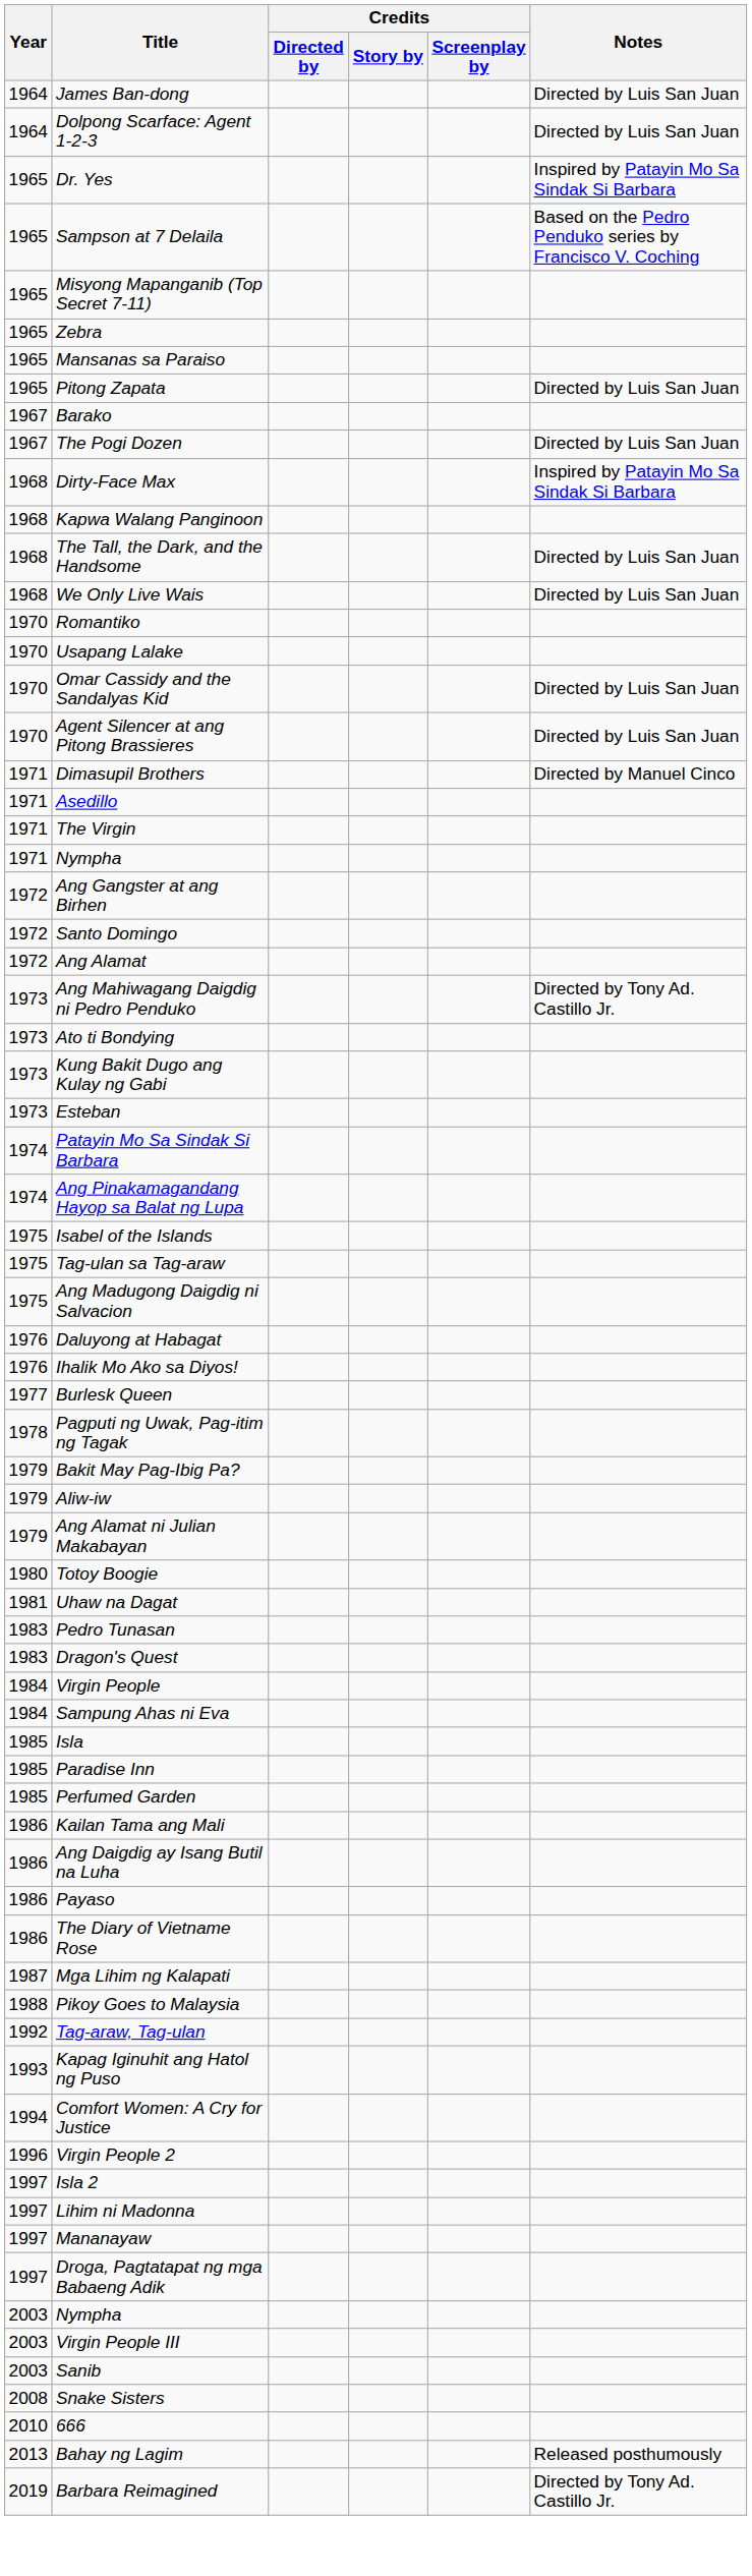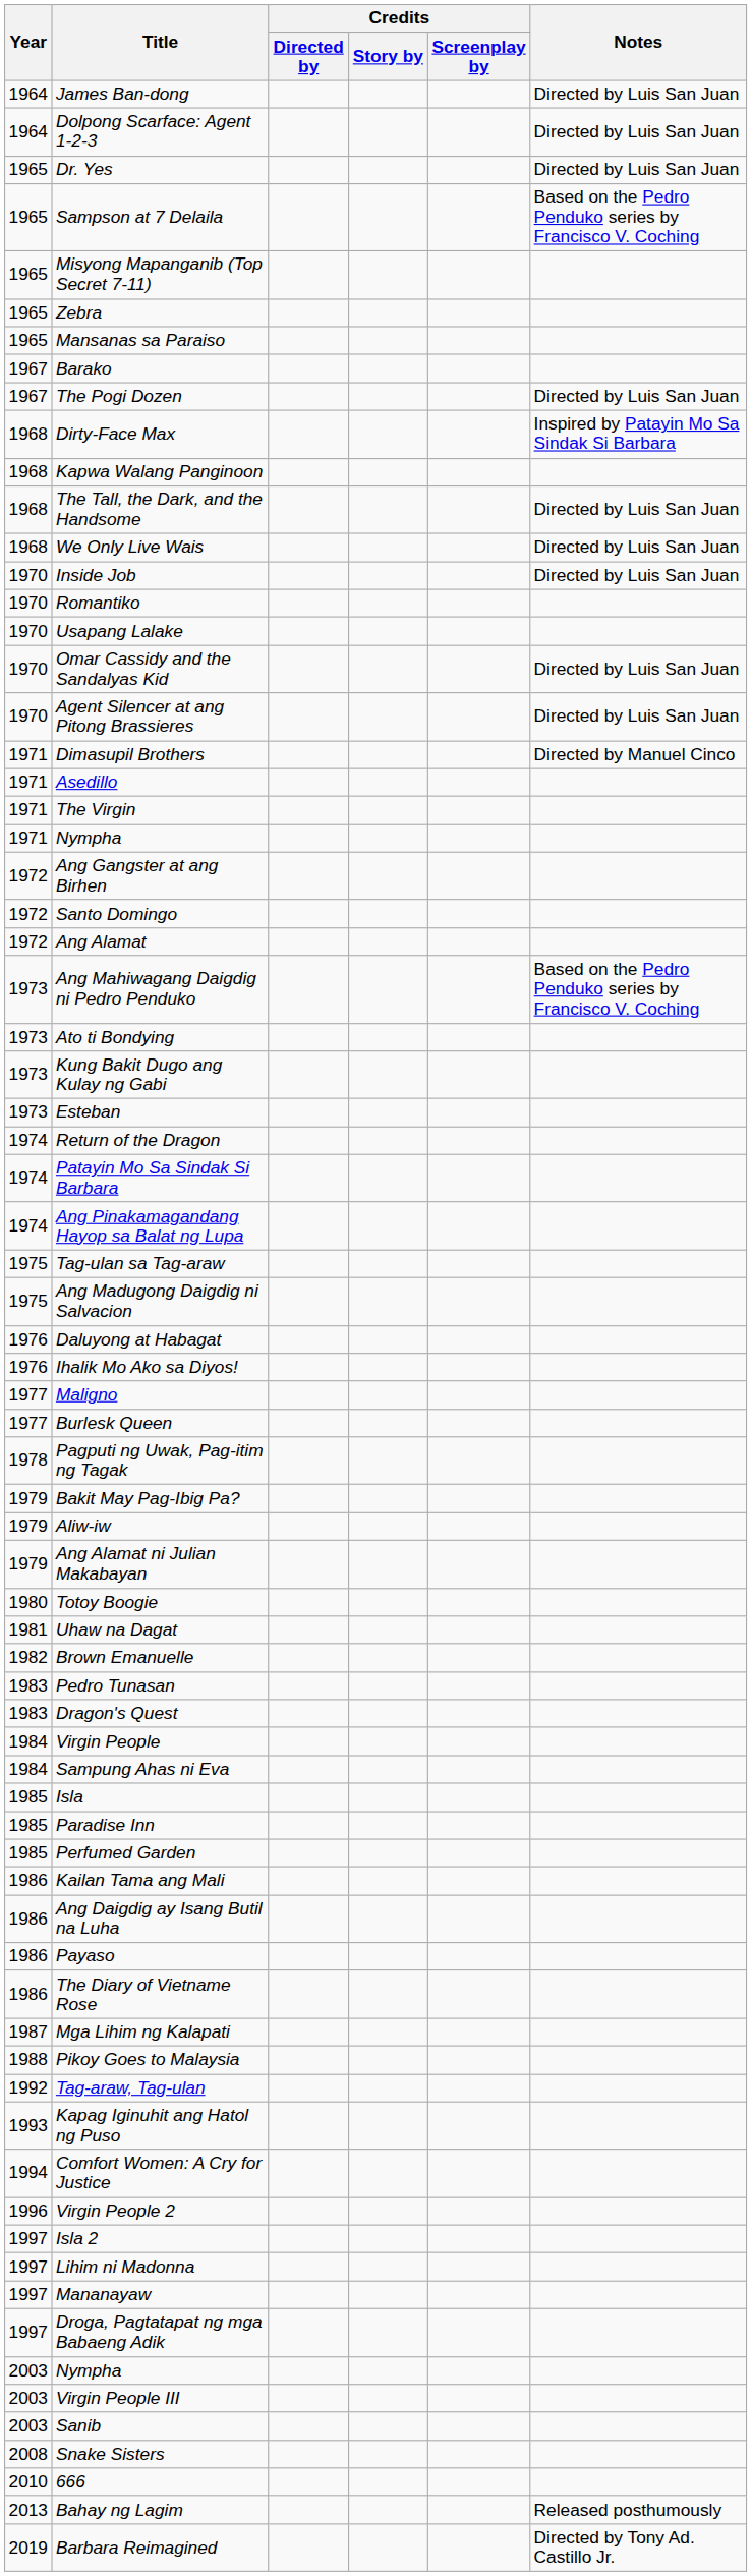Dr. Yes | Notes: Inspired by Patayin Mo Sa Sindak Si Barbara -> Directed by Luis San Juan
- row: 1965 | Pitong Zapata | Directed by Luis San Juan
+ row: 1970 | Inside Job | Directed by Luis San Juan
Ang Mahiwagang Daigdig ni Pedro Penduko | Notes: Directed by Tony Ad. Castillo Jr. -> Based on the Pedro Penduko series by Francisco V. Coching
+ row: 1974 | Return of the Dragon
- row: 1975 | Isabel of the Islands
+ row: 1977 | Maligno
+ row: 1982 | Brown Emanuelle
